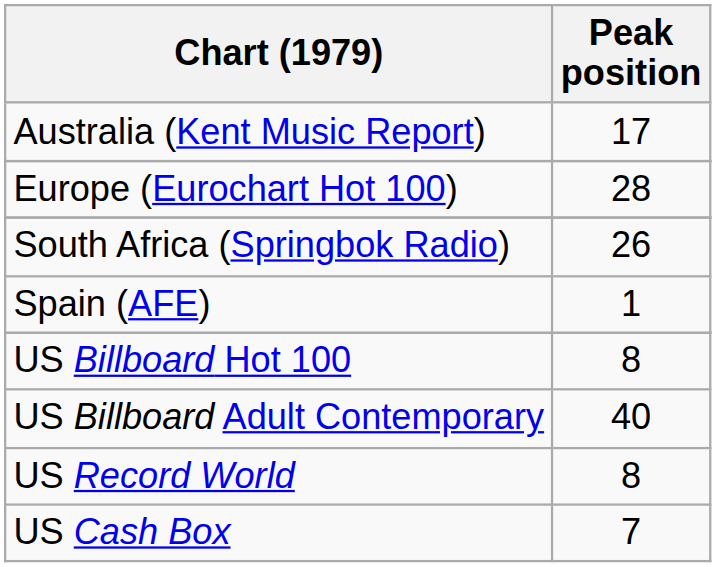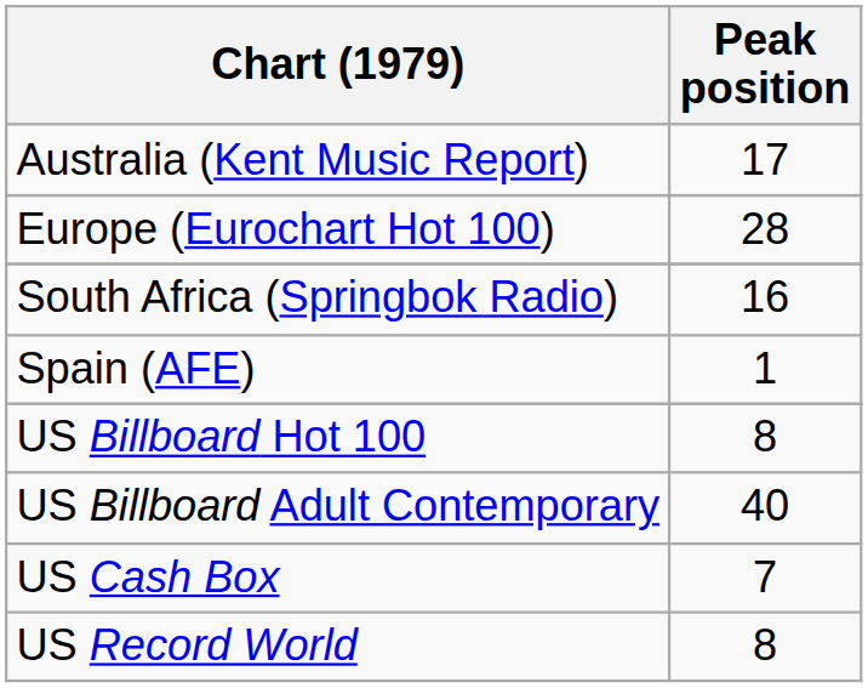South Africa (Springbok Radio) | Peak position: 26 -> 16
rows swapped: US Cash Box <-> US Record World
